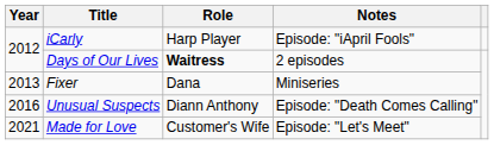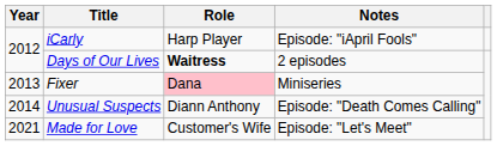Fixer | Role: no background -> pink background
Unusual Suspects | Year: 2016 -> 2014
